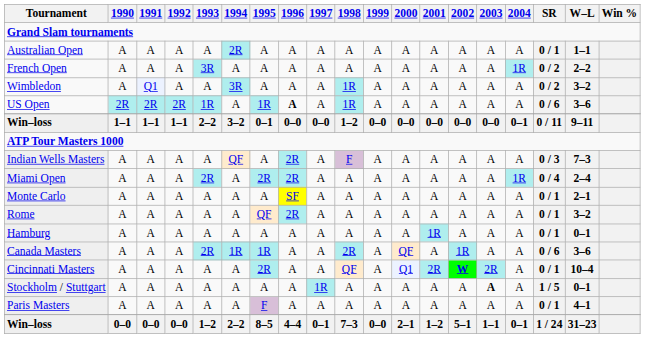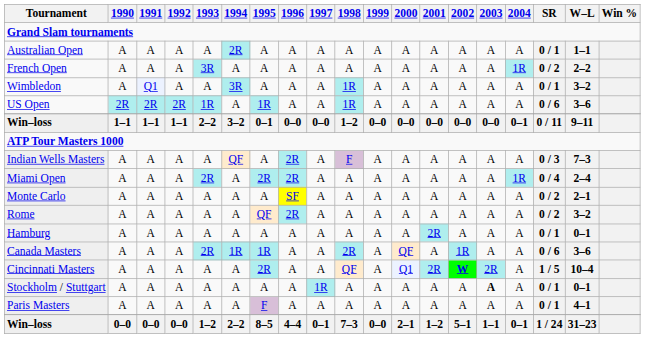Wimbledon | SR: 0 / 2 -> 0 / 1
US Open | 1996: bold -> normal
Monte Carlo | SR: 0 / 1 -> 0 / 2
Rome | SR: 0 / 1 -> 0 / 2
Hamburg | 2001: 1R -> 2R
Cincinnati Masters | SR: 0 / 1 -> 1 / 5
Stockholm / Stuttgart | SR: 1 / 5 -> 0 / 1
